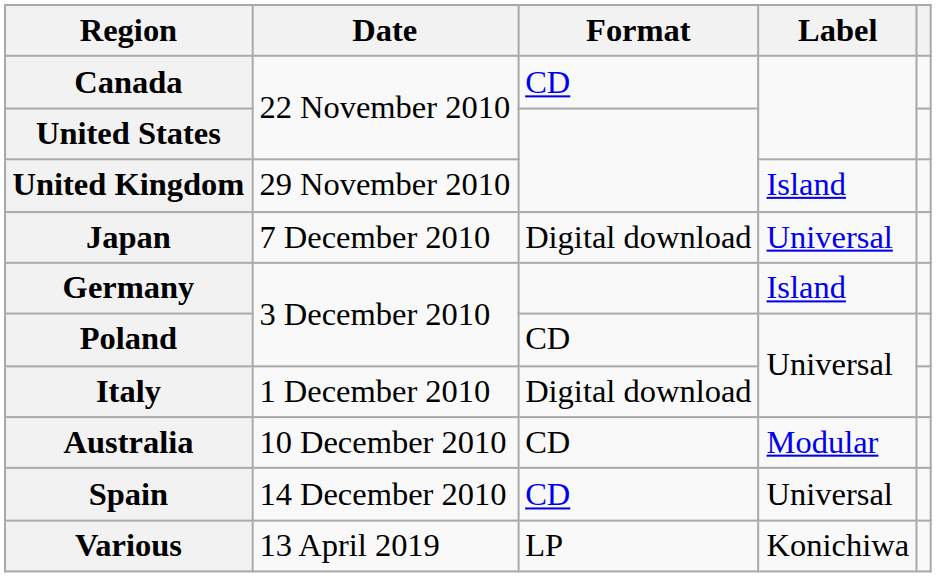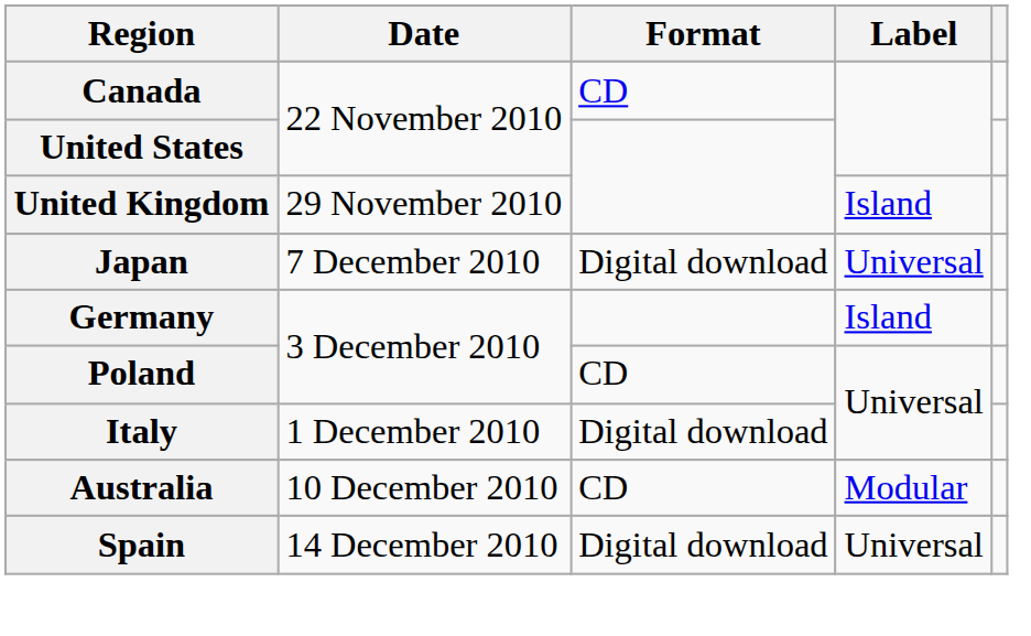Spain | Format: CD -> Digital download
- row: Various | 13 April 2019 | LP | Konichiwa
